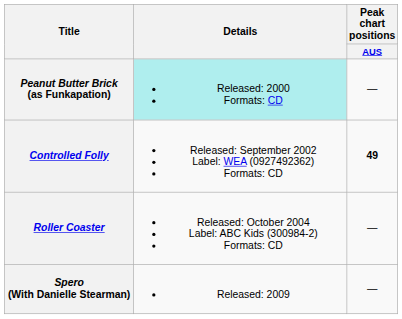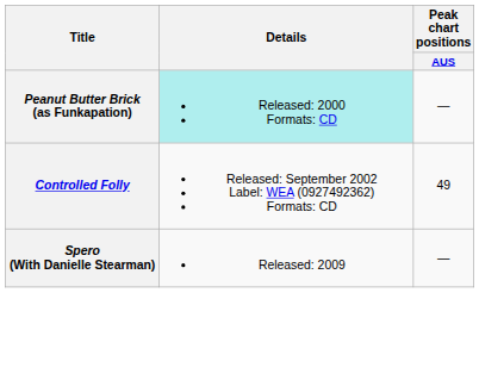Controlled Folly | Peak chart positions / AUS: bold -> normal
- row: Roller Coaster | Released: October 2004 Label: ABC Kids (300984-2) Formats: CD | —
